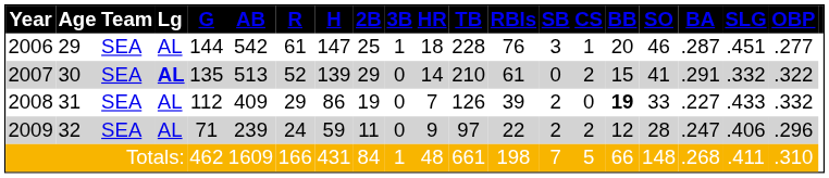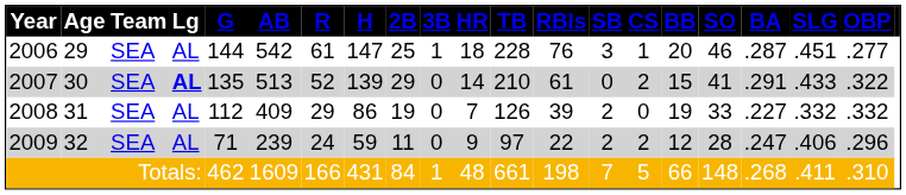2007 | SLG: .332 -> .433
2008 | BB: bold -> normal
2008 | SLG: .433 -> .332
